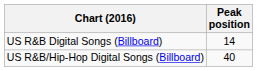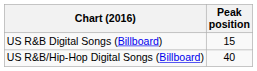US R&B Digital Songs (Billboard) | Peak position: 14 -> 15
